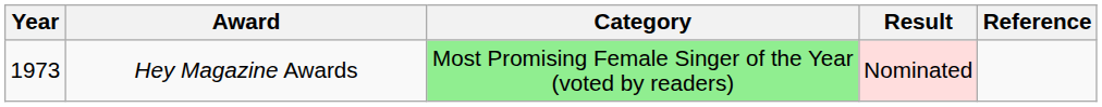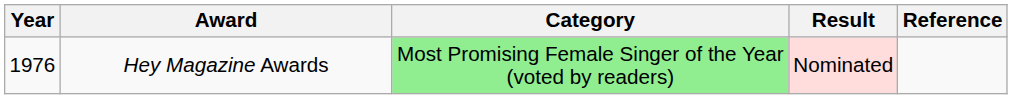Hey Magazine Awards | Year: 1973 -> 1976
